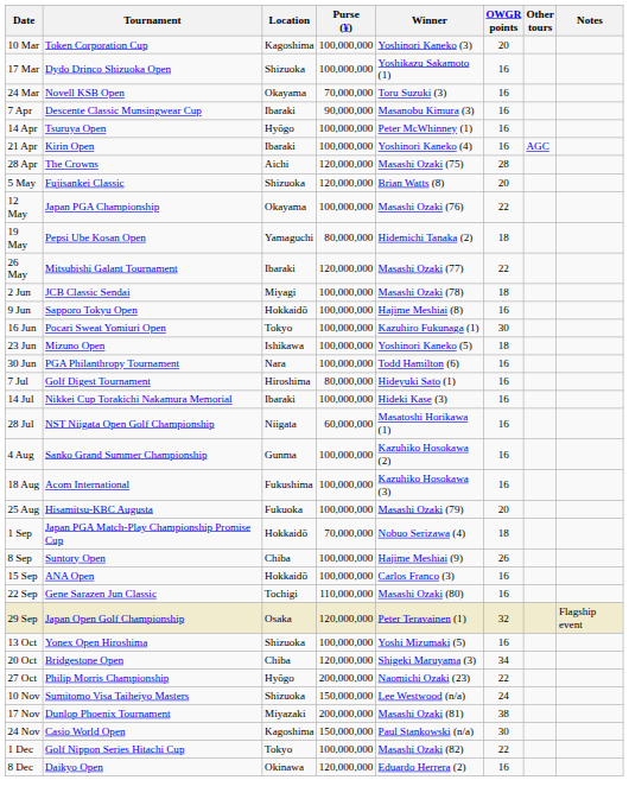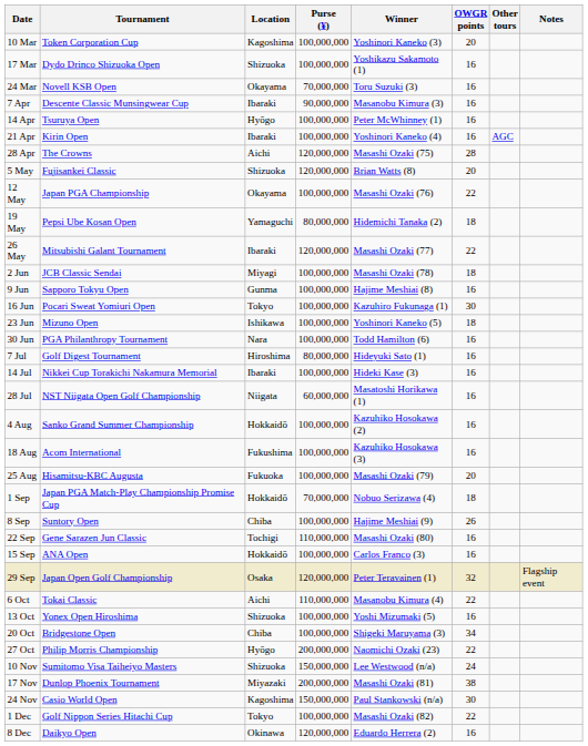9 Jun | Location: Hokkaidō -> Gunma
4 Aug | Location: Gunma -> Hokkaidō
rows swapped: 15 Sep <-> 22 Sep
+ row: 6 Oct | Tokai Classic | Aichi | 110,000,000 | Masanobu Kimura (4) | 22
20 Oct | Purse (¥): 120,000,000 -> 100,000,000
